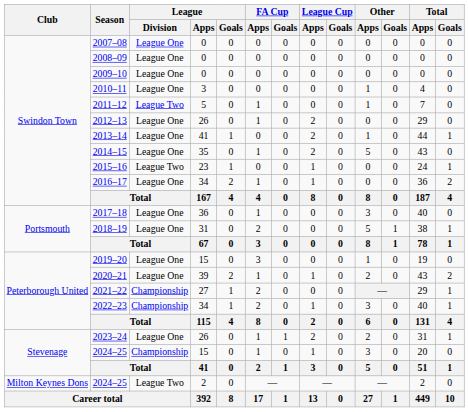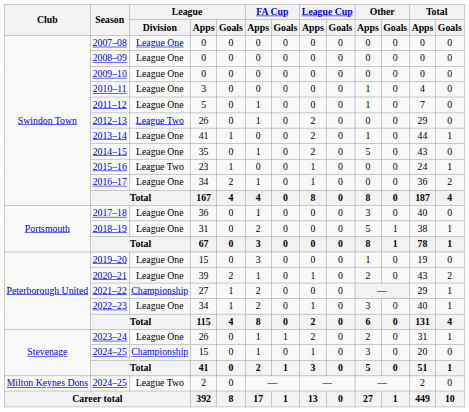2011–12 | League / Division: League Two -> League One
2012–13 | League / Division: League One -> League Two
2022–23 | League / Division: Championship -> League One
